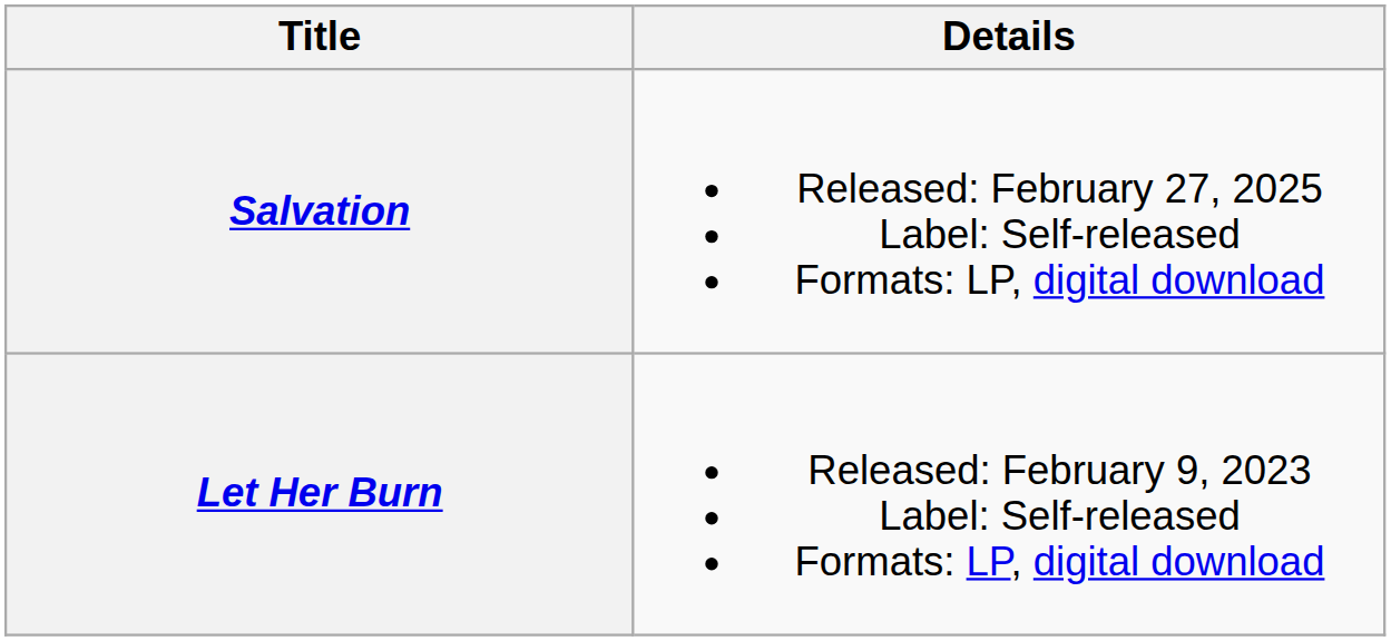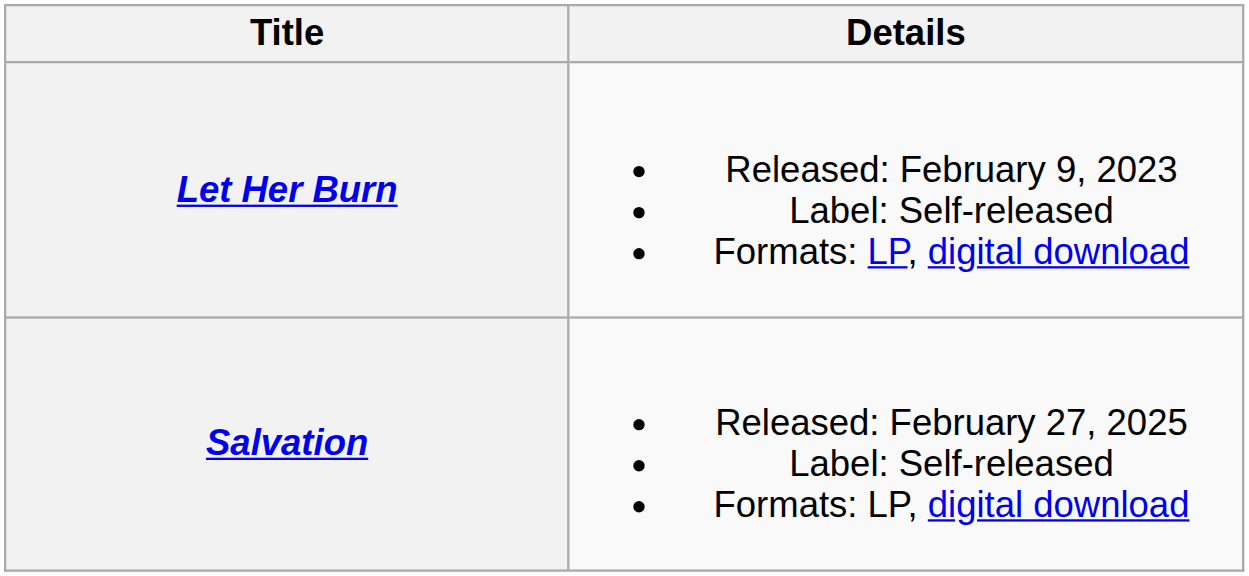rows swapped: Let Her Burn <-> Salvation
